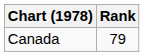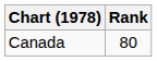Canada | Rank: 79 -> 80
